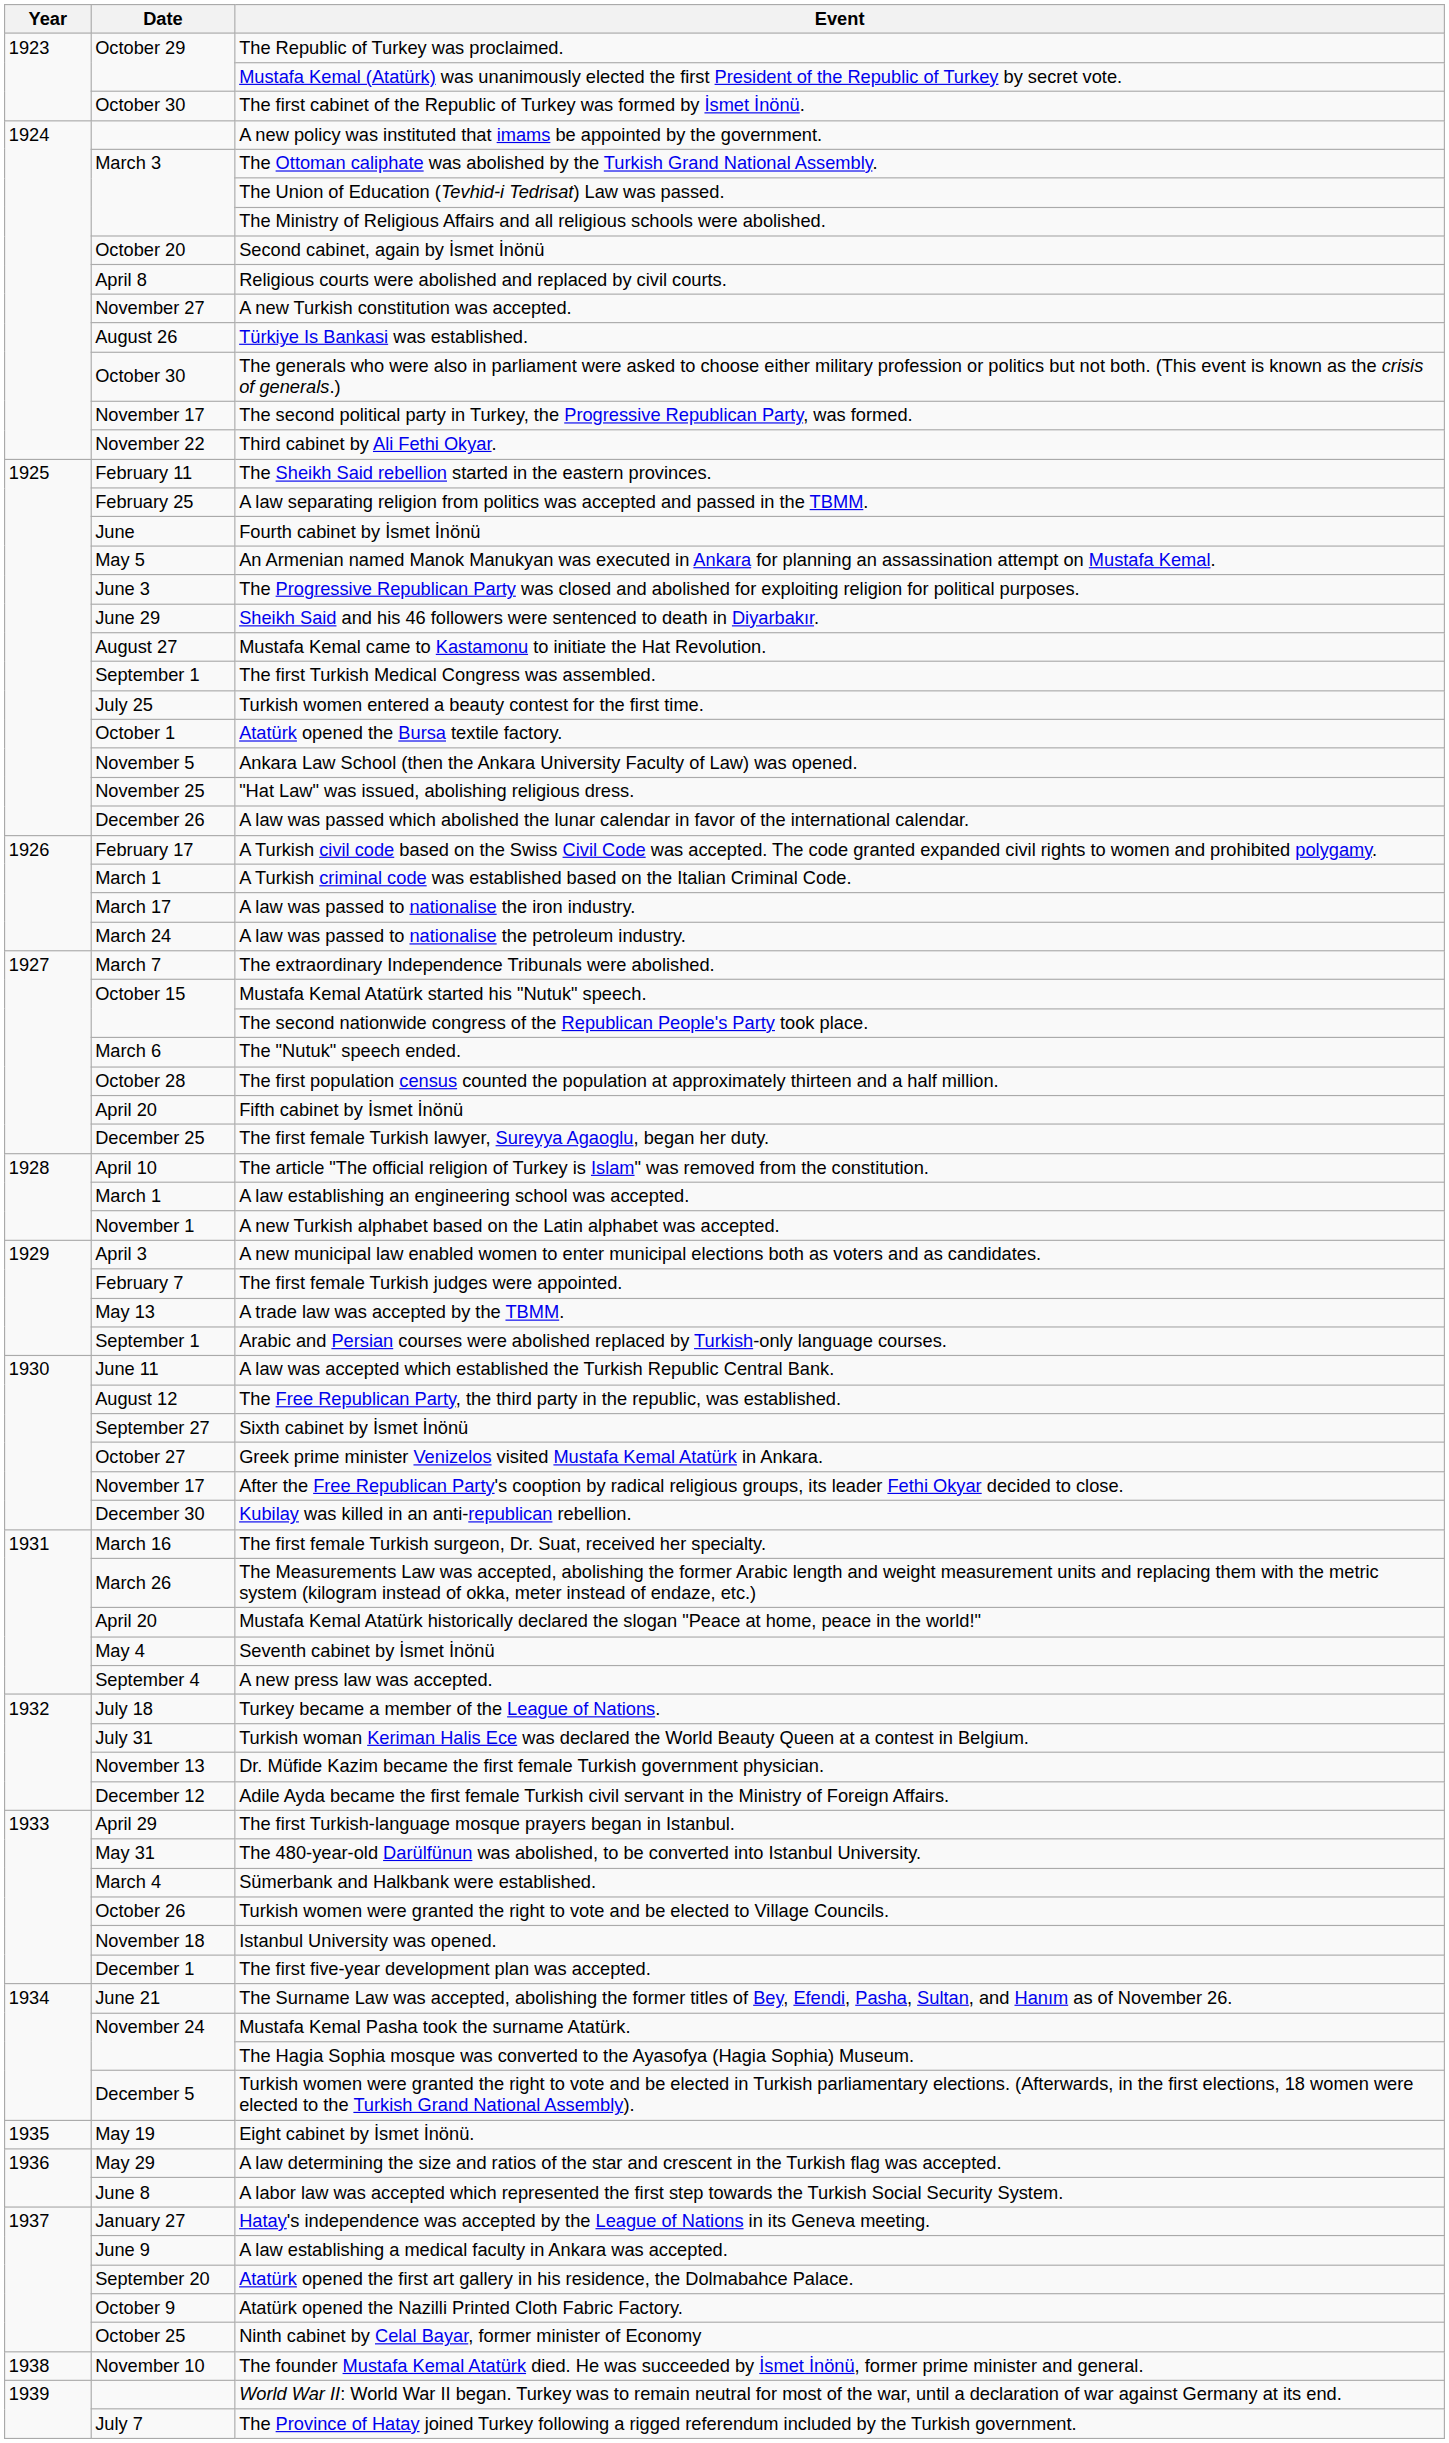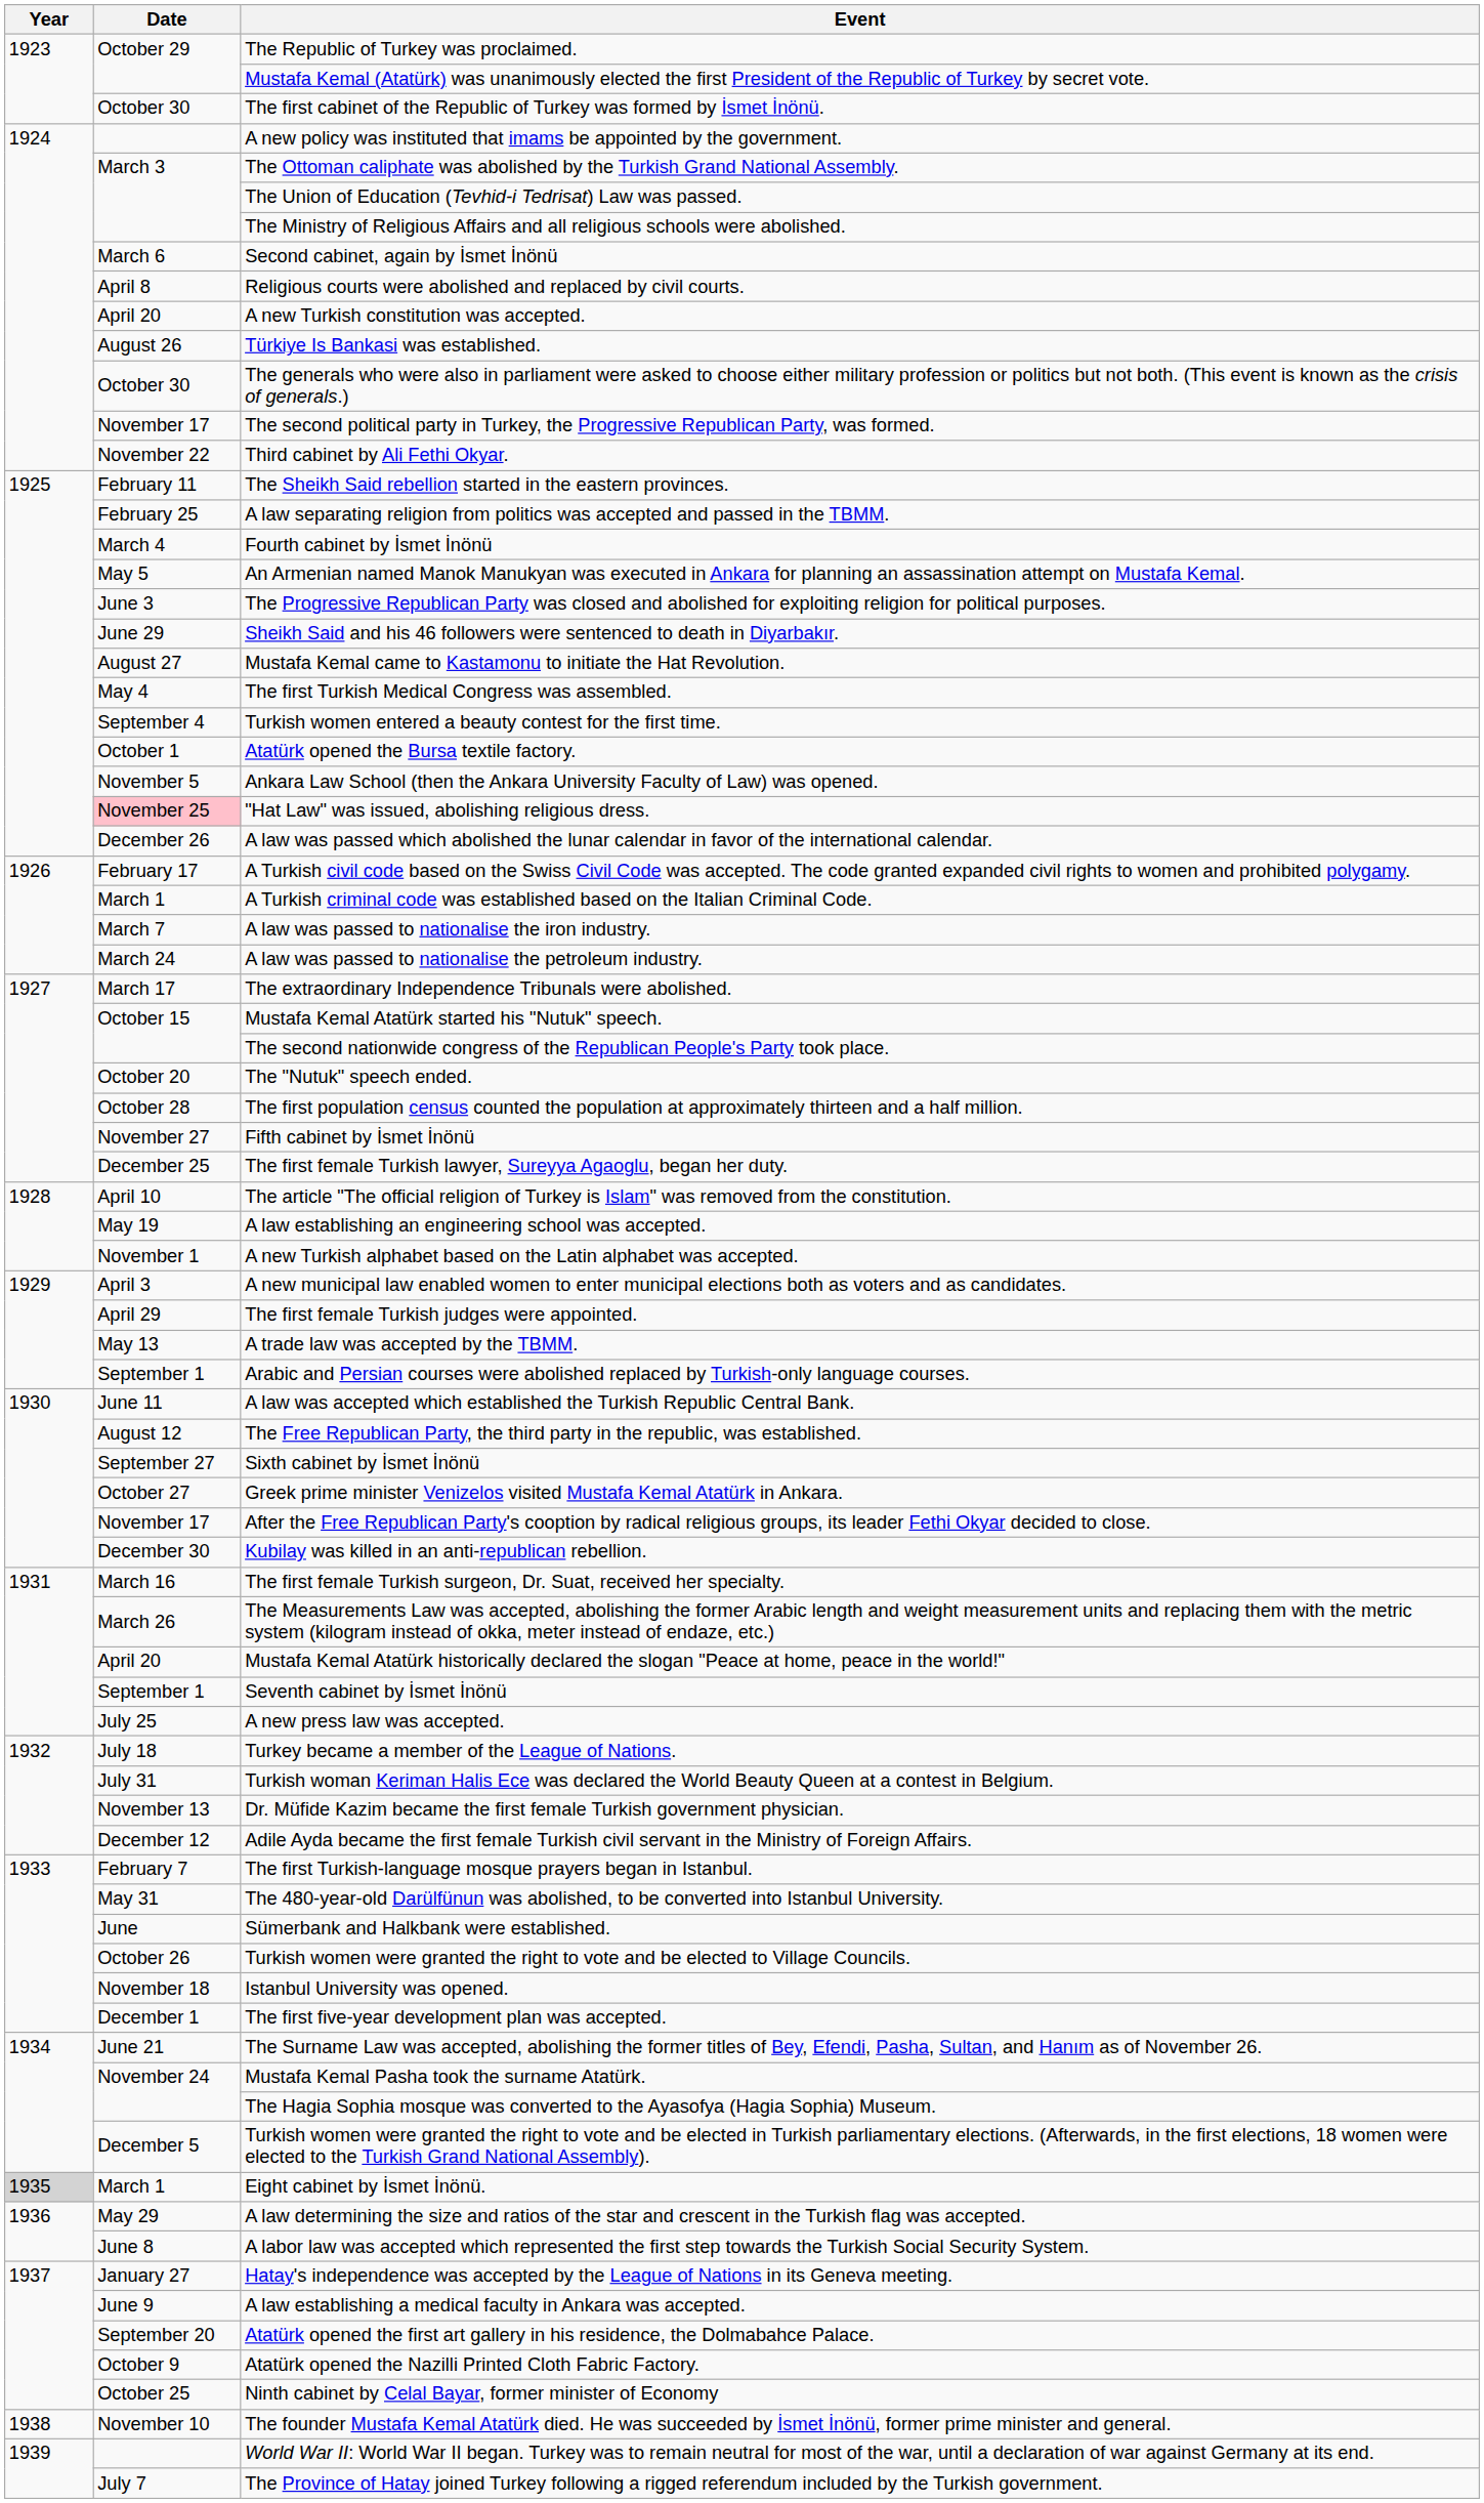Second cabinet, again by İsmet İnönü | Date: October 20 -> March 6
A new Turkish constitution was accepted. | Date: November 27 -> April 20
Fourth cabinet by İsmet İnönü | Date: June -> March 4
The first Turkish Medical Congress was assembled. | Date: September 1 -> May 4
Turkish women entered a beauty contest for the first time. | Date: July 25 -> September 4
"Hat Law" was issued, abolishing religious dress. | Date: no background -> pink background
A law was passed to nationalise the iron industry. | Date: March 17 -> March 7
The extraordinary Independence Tribunals were abolished. | Date: March 7 -> March 17
The "Nutuk" speech ended. | Date: March 6 -> October 20
Fifth cabinet by İsmet İnönü | Date: April 20 -> November 27
A law establishing an engineering school was accepted. | Date: March 1 -> May 19
The first female Turkish judges were appointed. | Date: February 7 -> April 29
Seventh cabinet by İsmet İnönü | Date: May 4 -> September 1
A new press law was accepted. | Date: September 4 -> July 25
The first Turkish-language mosque prayers began in Istanbul. | Date: April 29 -> February 7
Sümerbank and Halkbank were established. | Date: March 4 -> June
Eight cabinet by İsmet İnönü. | Year: no background -> lightgrey background
Eight cabinet by İsmet İnönü. | Date: May 19 -> March 1
